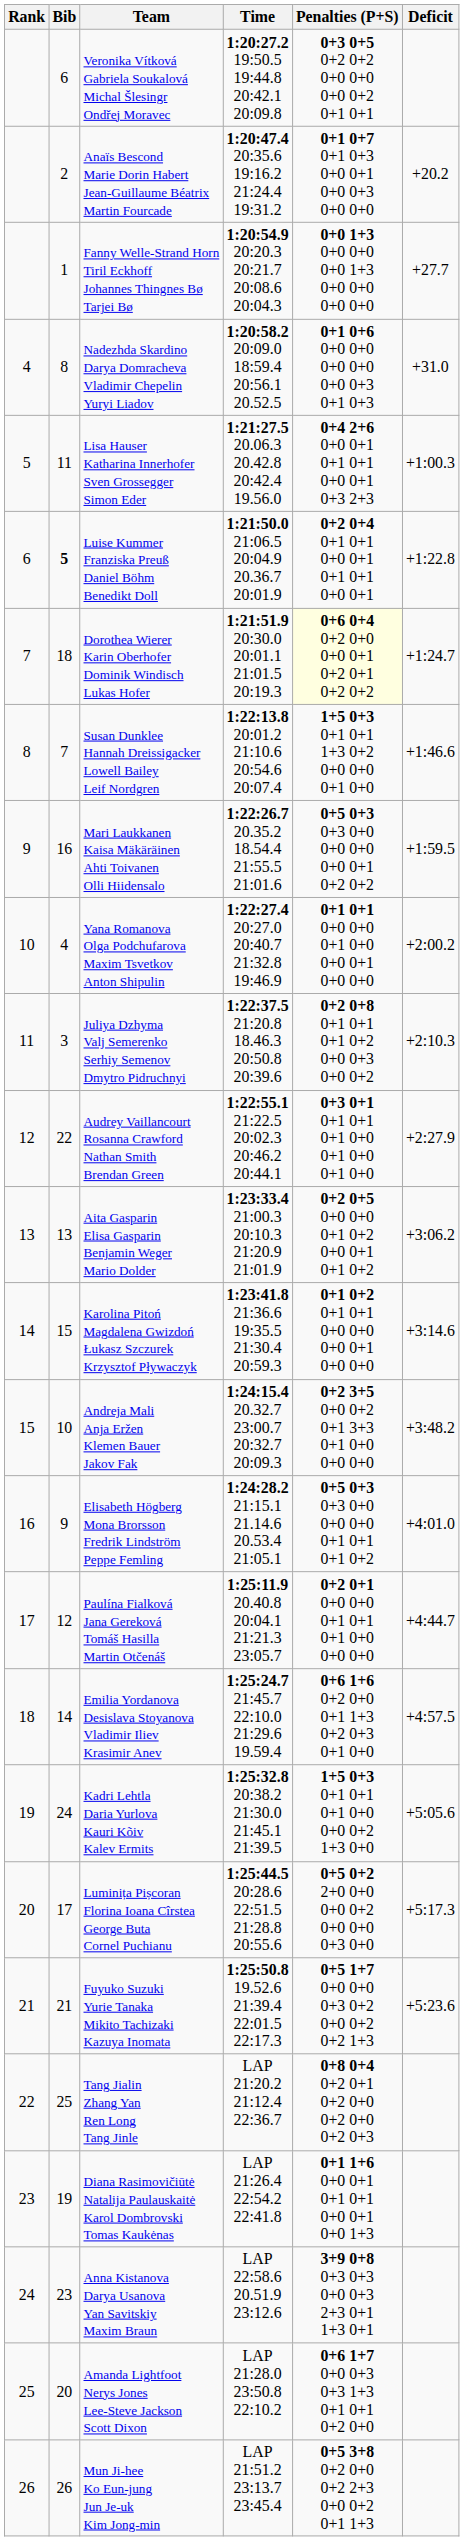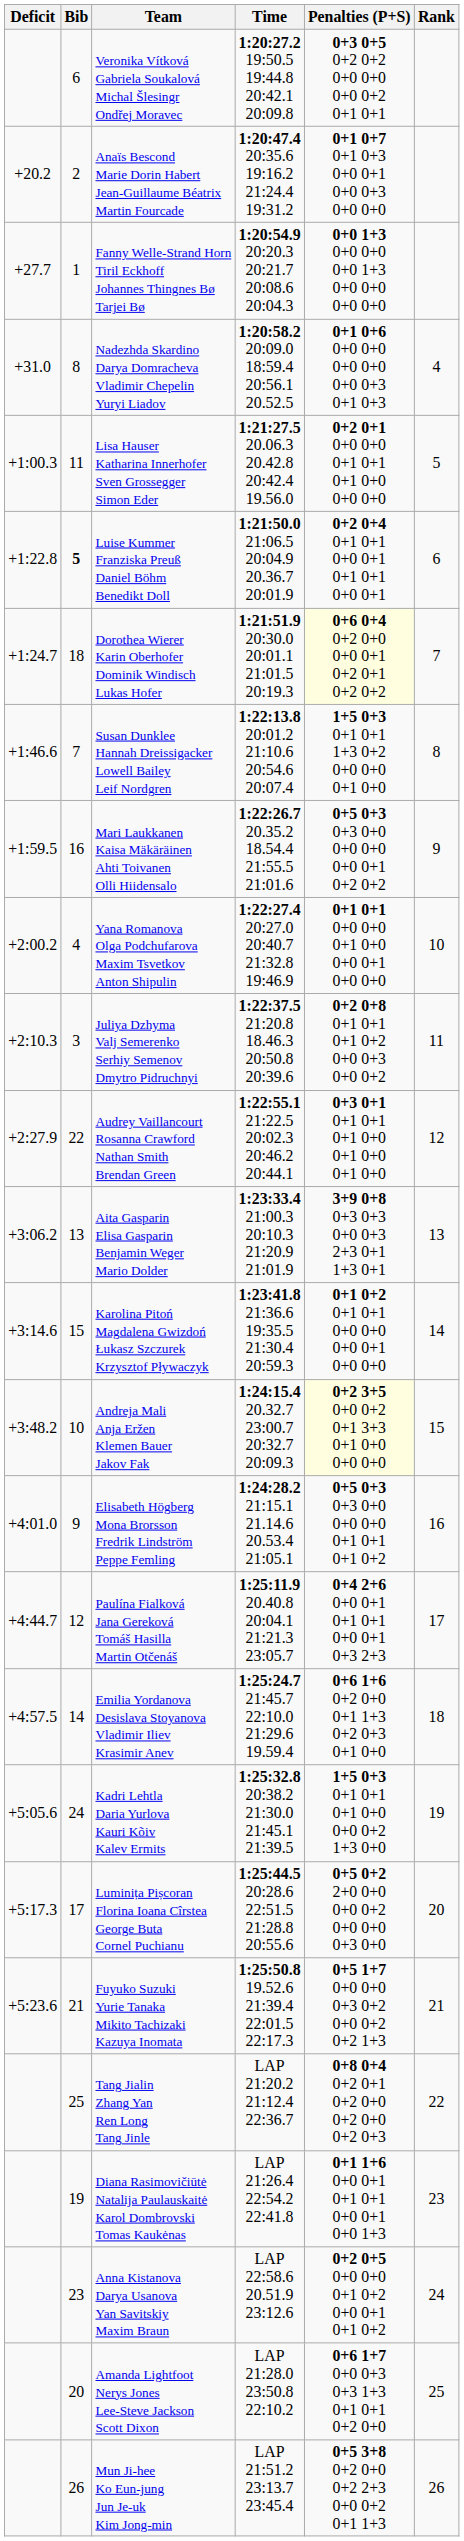columns swapped: Rank <-> Deficit
Lisa Hauser Katharina Innerhofer Sven Grossegger Simon Eder | Penalties (P+S): 0+4 2+6 0+0 0+1 0+1 0+1 0+0 0+1 0+3 2+3 -> 0+2 0+1 0+0 0+0 0+1 0+1 0+1 0+0 0+0 0+0
Aita Gasparin Elisa Gasparin Benjamin Weger Mario Dolder | Penalties (P+S): 0+2 0+5 0+0 0+0 0+1 0+2 0+0 0+1 0+1 0+2 -> 3+9 0+8 0+3 0+3 0+0 0+3 2+3 0+1 1+3 0+1
Andreja Mali Anja Eržen Klemen Bauer Jakov Fak | Penalties (P+S): no background -> lightyellow background
Paulína Fialková Jana Gereková Tomáš Hasilla Martin Otčenáš | Penalties (P+S): 0+2 0+1 0+0 0+0 0+1 0+1 0+1 0+0 0+0 0+0 -> 0+4 2+6 0+0 0+1 0+1 0+1 0+0 0+1 0+3 2+3
Anna Kistanova Darya Usanova Yan Savitskiy Maxim Braun | Penalties (P+S): 3+9 0+8 0+3 0+3 0+0 0+3 2+3 0+1 1+3 0+1 -> 0+2 0+5 0+0 0+0 0+1 0+2 0+0 0+1 0+1 0+2
